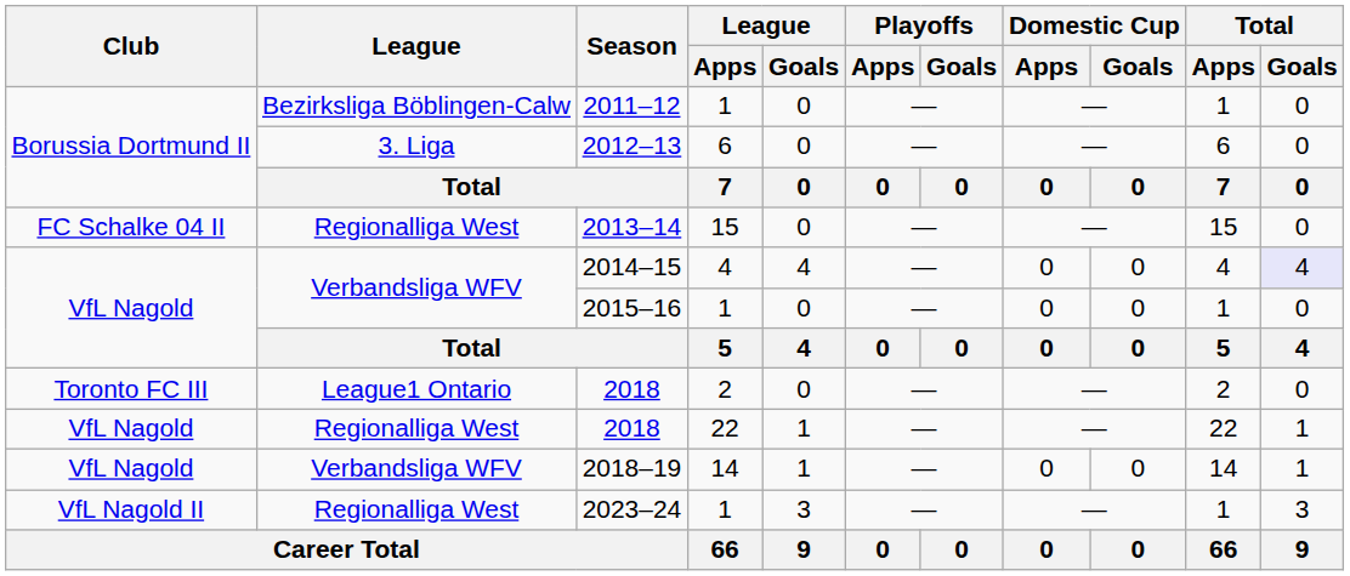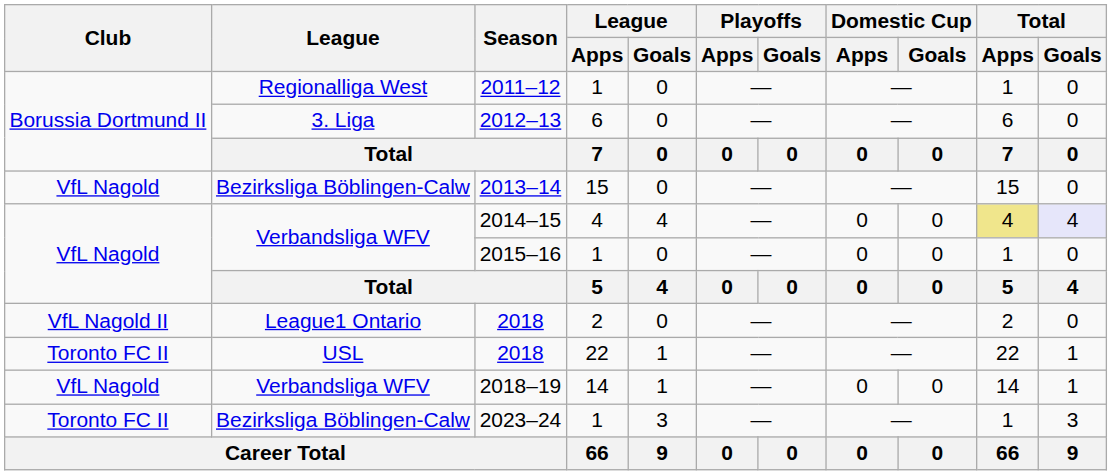2011–12 | League: Bezirksliga Böblingen-Calw -> Regionalliga West
2013–14 | Club: FC Schalke 04 II -> VfL Nagold
2013–14 | League: Regionalliga West -> Bezirksliga Böblingen-Calw
2014–15 | Total / Apps: no background -> khaki background
2018 / 2 | Club: Toronto FC III -> VfL Nagold II
2018 / 22 | Club: VfL Nagold -> Toronto FC II
2018 / 22 | League: Regionalliga West -> USL
2023–24 | Club: VfL Nagold II -> Toronto FC II
2023–24 | League: Regionalliga West -> Bezirksliga Böblingen-Calw
